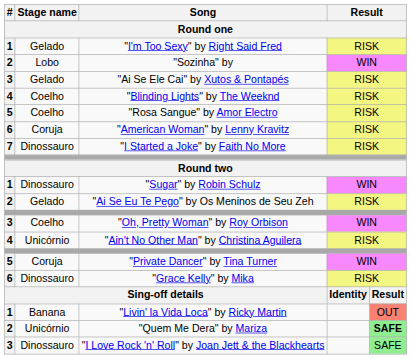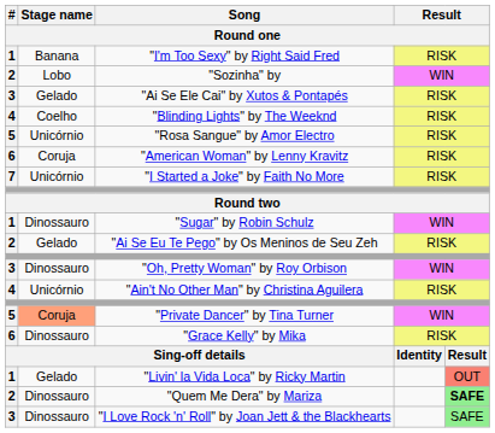"I'm Too Sexy" by Right Said Fred | Stage name: Gelado -> Banana
"Rosa Sangue" by Amor Electro | Stage name: Coelho -> Unicórnio
"I Started a Joke" by Faith No More | Stage name: Dinossauro -> Unicórnio
"Oh, Pretty Woman" by Roy Orbison | Stage name: Coelho -> Dinossauro
"Private Dancer" by Tina Turner | Stage name: no background -> lightsalmon background
"Livin' la Vida Loca" by Ricky Martin | Stage name: Banana -> Gelado
"Quem Me Dera" by Mariza | Stage name: Unicórnio -> Dinossauro
